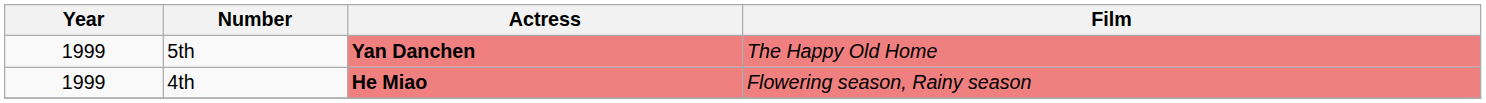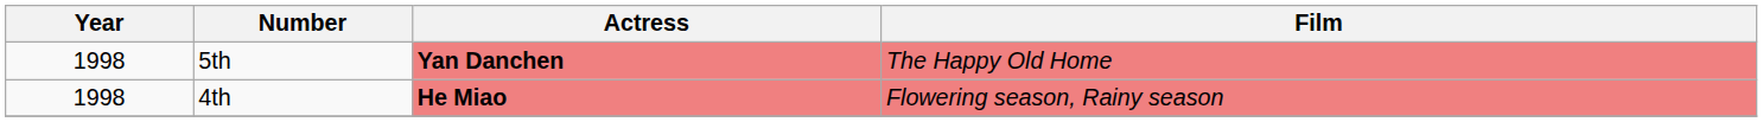5th | Year: 1999 -> 1998
4th | Year: 1999 -> 1998
